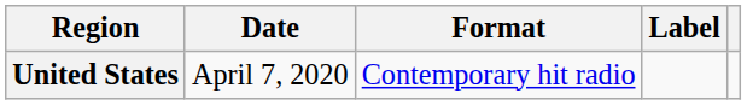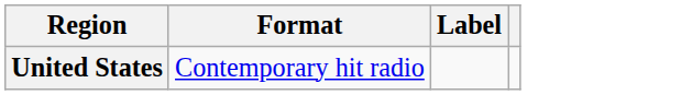- column: Date | April 7, 2020
